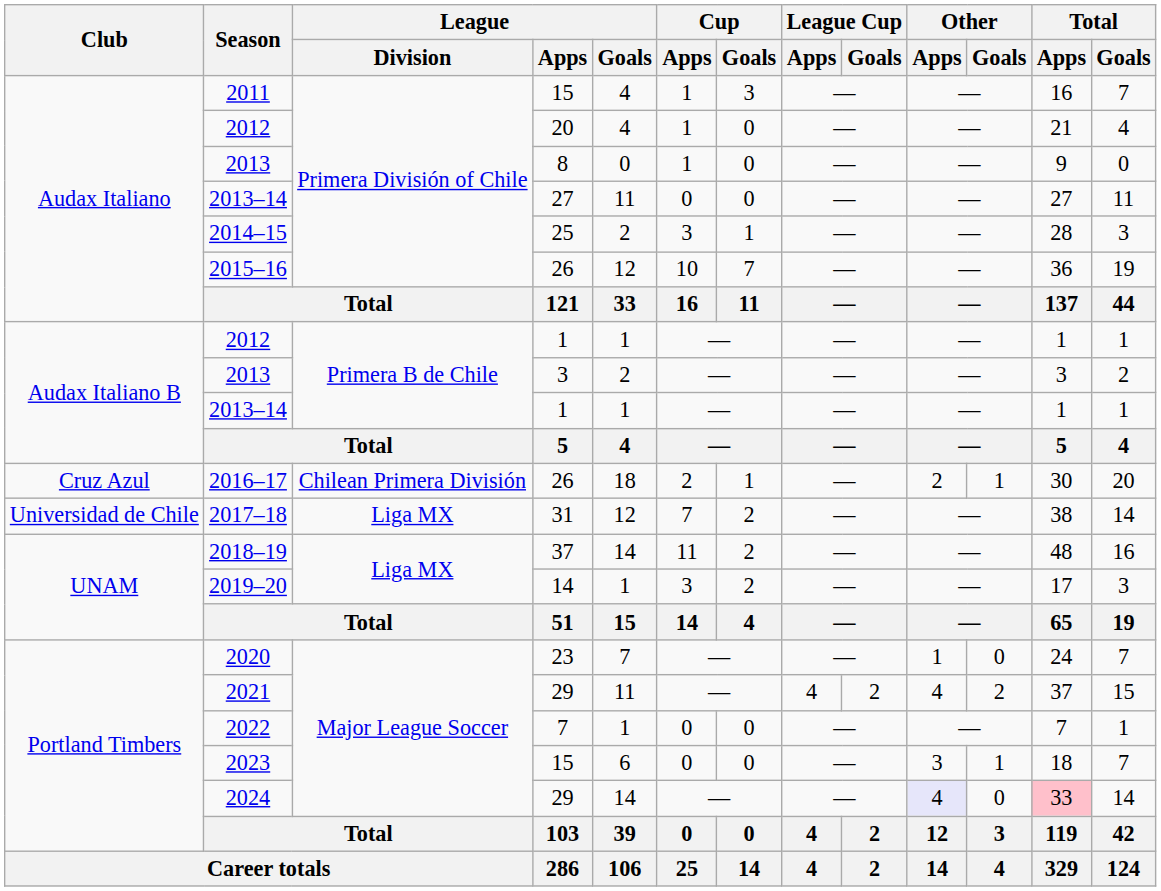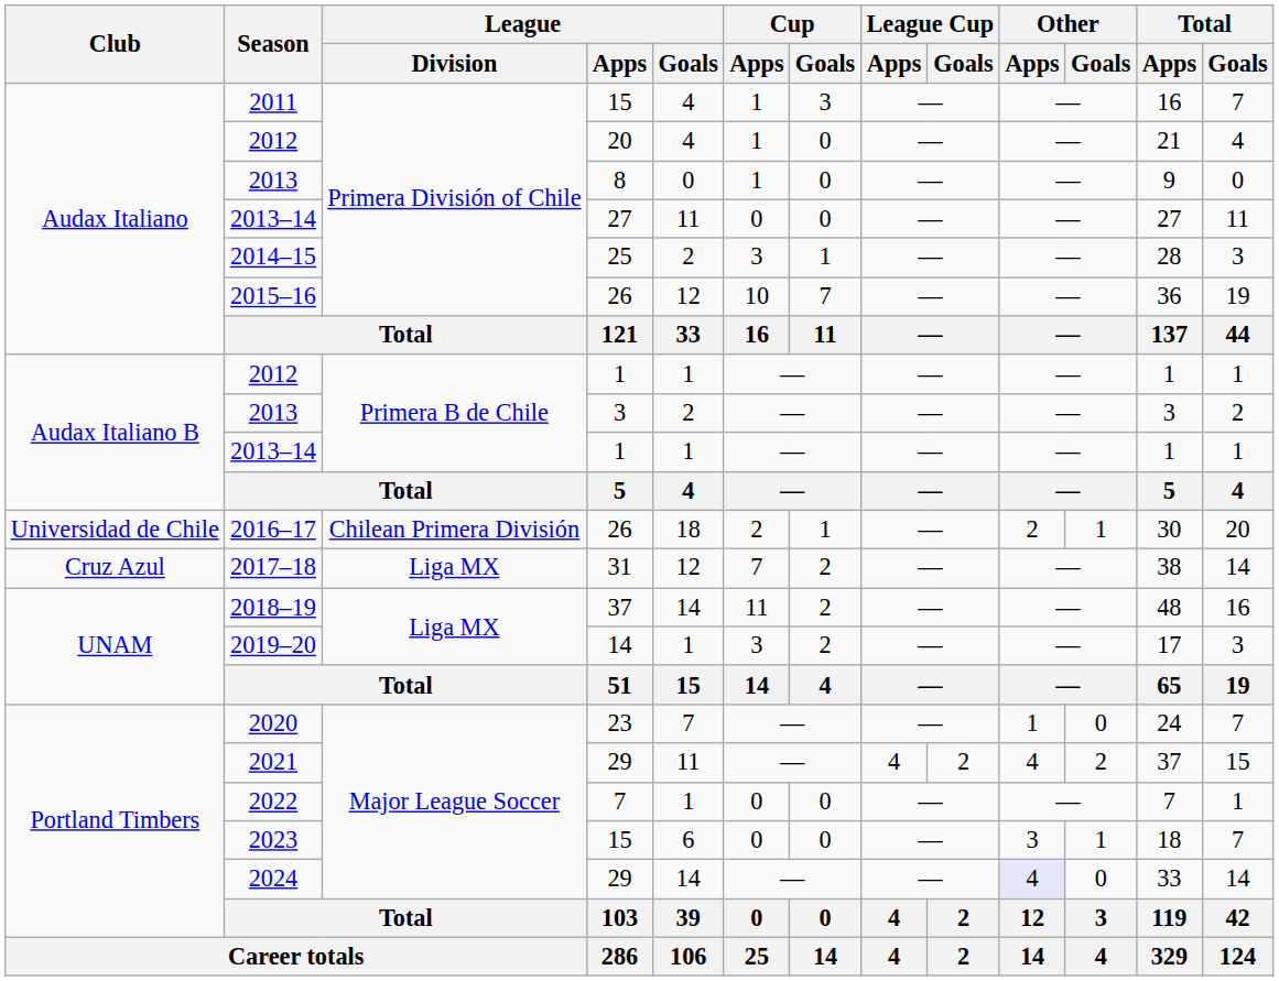2016–17 | Club: Cruz Azul -> Universidad de Chile
2017–18 | Club: Universidad de Chile -> Cruz Azul
2024 | Total / Apps: pink background -> no background
